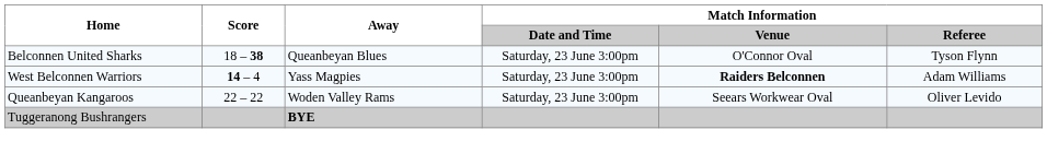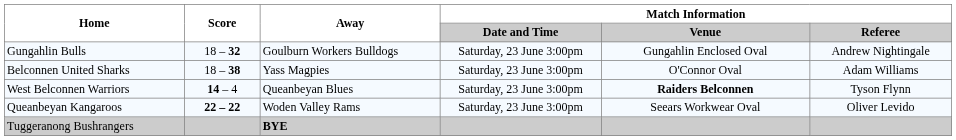+ row: Gungahlin Bulls | 18 – 32 | Goulburn Workers Bulldogs | Saturday, 23 June 3:00pm | Gungahlin Enclosed Oval | Andrew Nightingale
Belconnen United Sharks | Away: Queanbeyan Blues -> Yass Magpies
Belconnen United Sharks | Match Information / Referee: Tyson Flynn -> Adam Williams
West Belconnen Warriors | Away: Yass Magpies -> Queanbeyan Blues
West Belconnen Warriors | Match Information / Referee: Adam Williams -> Tyson Flynn
Queanbeyan Kangaroos | Score: normal -> bold
